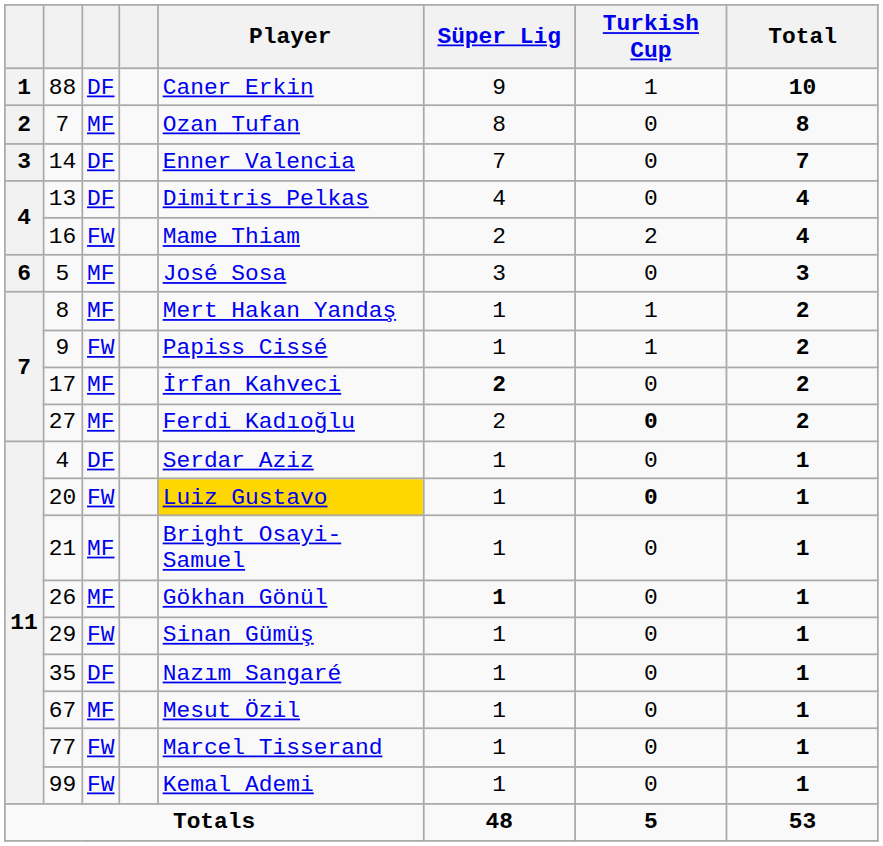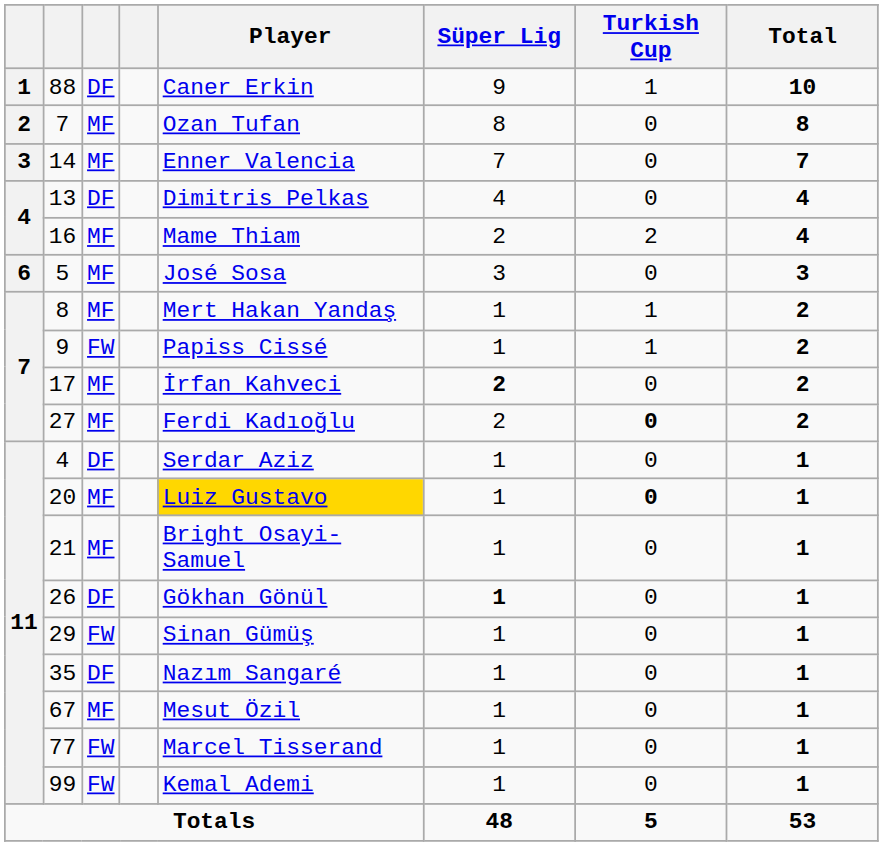14 | column 3: DF -> MF
16 | column 3: FW -> MF
20 | column 3: FW -> MF
26 | column 3: MF -> DF
